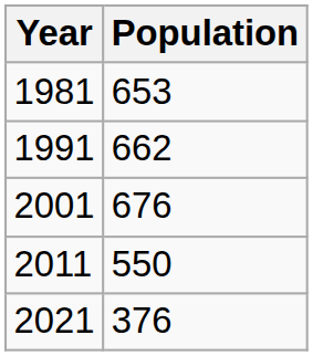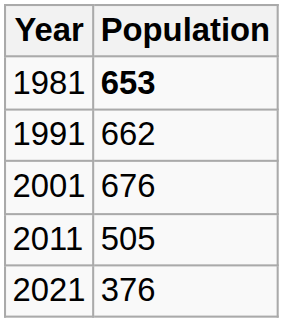1981 | Population: normal -> bold
2011 | Population: 550 -> 505
